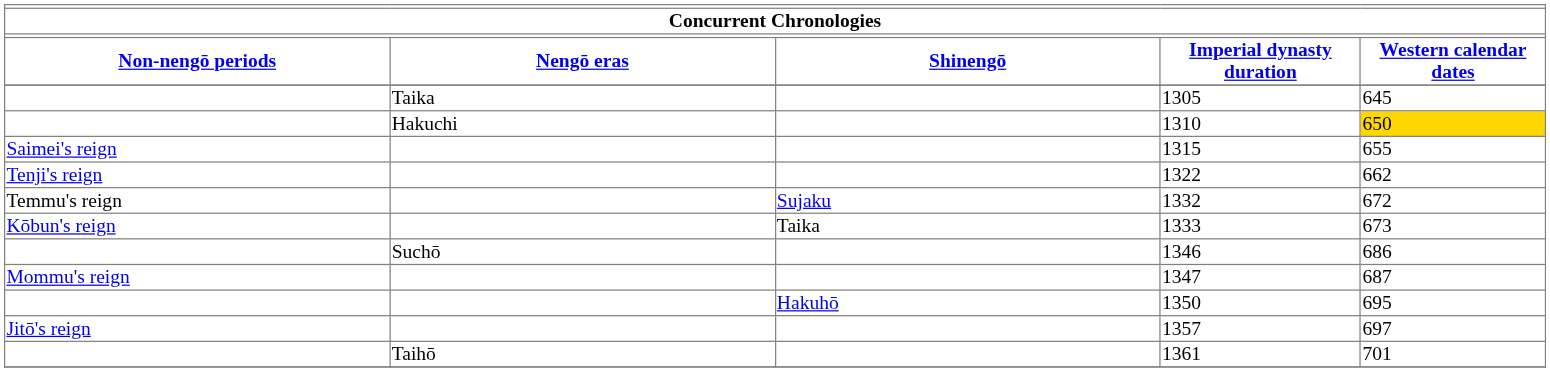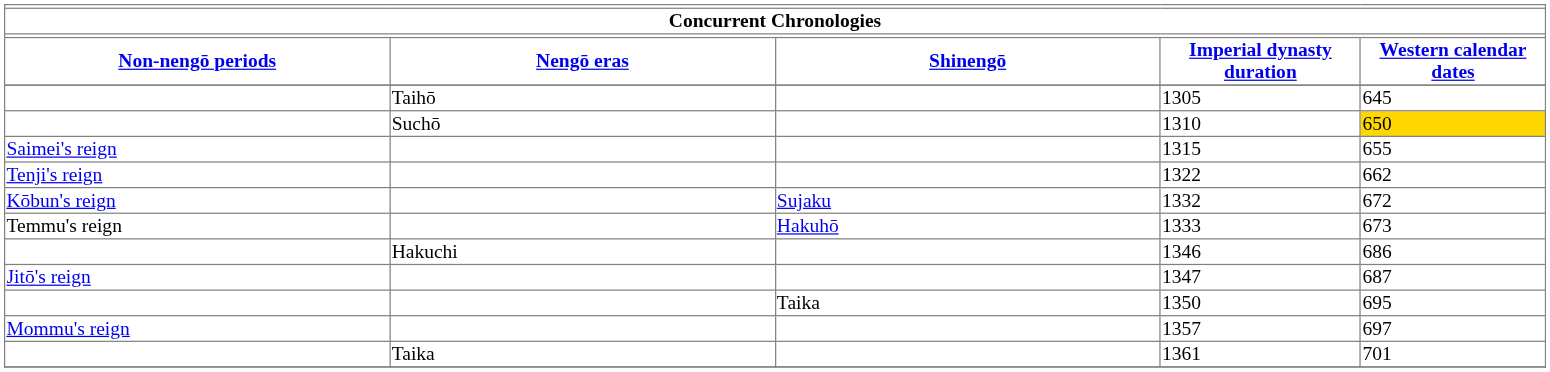1305 | Nengō eras: Taika -> Taihō
1310 | Nengō eras: Hakuchi -> Suchō
1332 | Non-nengō periods: Temmu's reign -> Kōbun's reign
1333 | Non-nengō periods: Kōbun's reign -> Temmu's reign
1333 | Shinengō: Taika -> Hakuhō
1346 | Nengō eras: Suchō -> Hakuchi
1347 | Non-nengō periods: Mommu's reign -> Jitō's reign
1350 | Shinengō: Hakuhō -> Taika
1357 | Non-nengō periods: Jitō's reign -> Mommu's reign
1361 | Nengō eras: Taihō -> Taika
